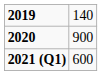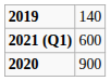rows swapped: 2020 <-> 2021 (Q1)
